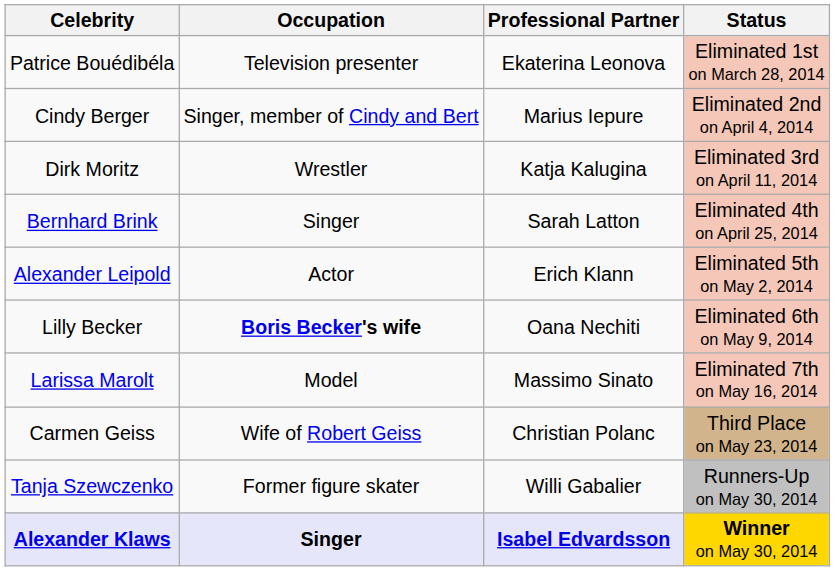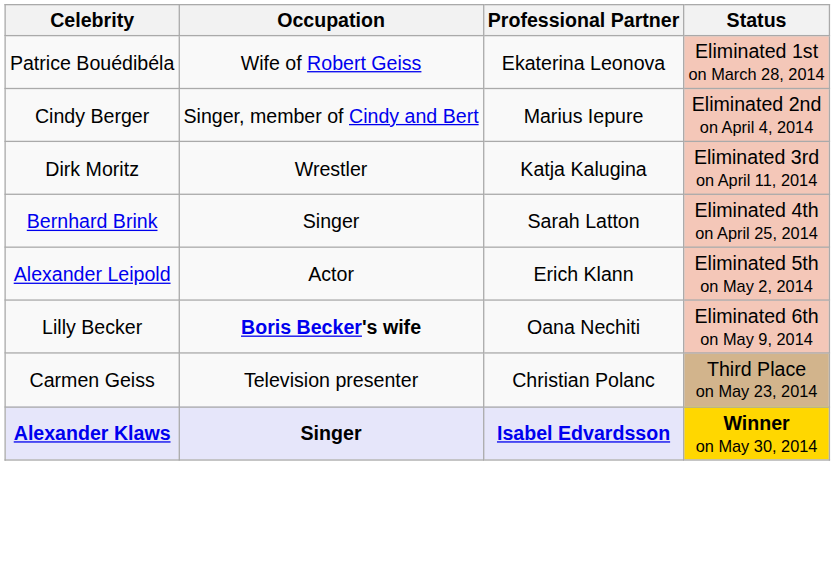Patrice Bouédibéla | Occupation: Television presenter -> Wife of Robert Geiss
- row: Larissa Marolt | Model | Massimo Sinato | Eliminated 7th on May 16, 2014
Carmen Geiss | Occupation: Wife of Robert Geiss -> Television presenter
- row: Tanja Szewczenko | Former figure skater | Willi Gabalier | Runners-Up on May 30, 2014
